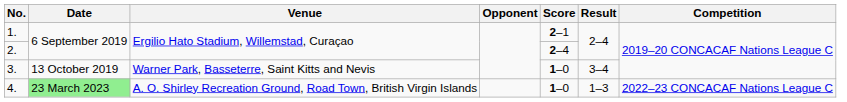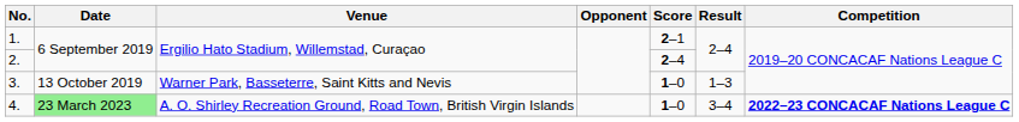3. | Result: 3–4 -> 1–3
4. | Result: 1–3 -> 3–4
4. | Competition: normal -> bold
